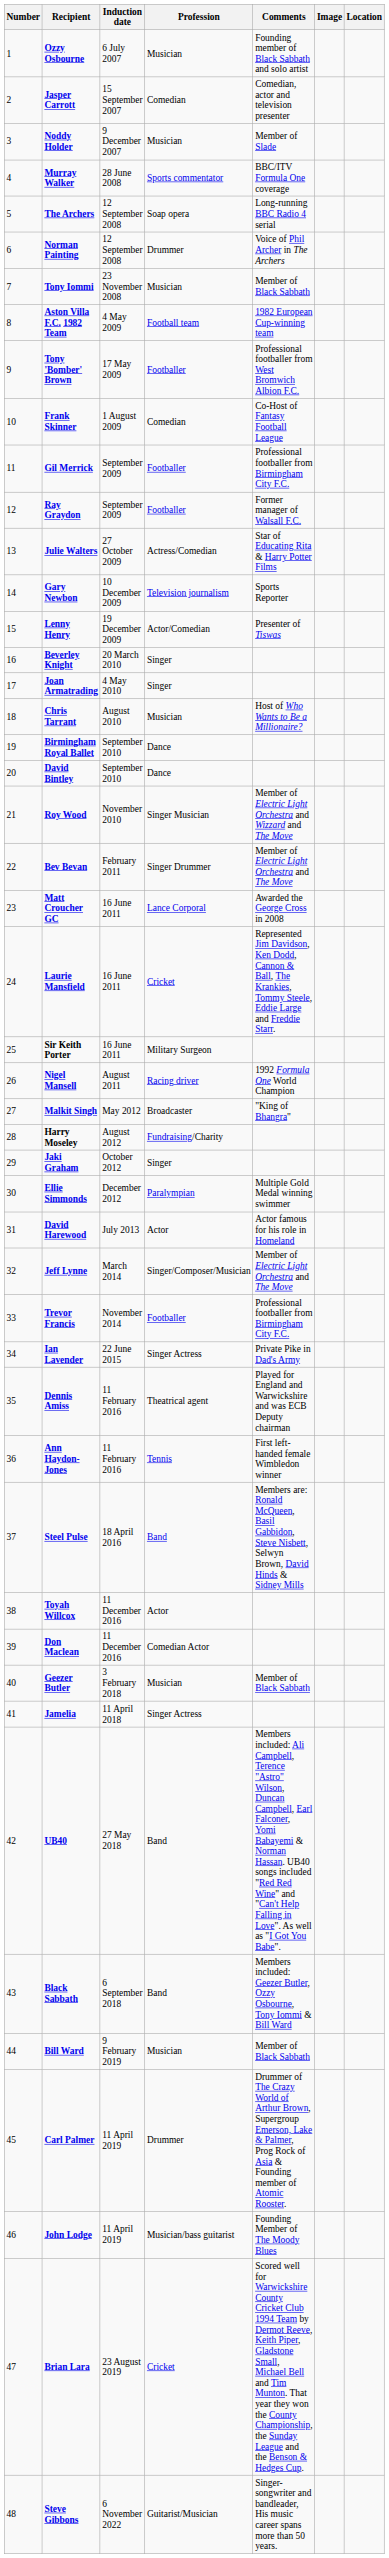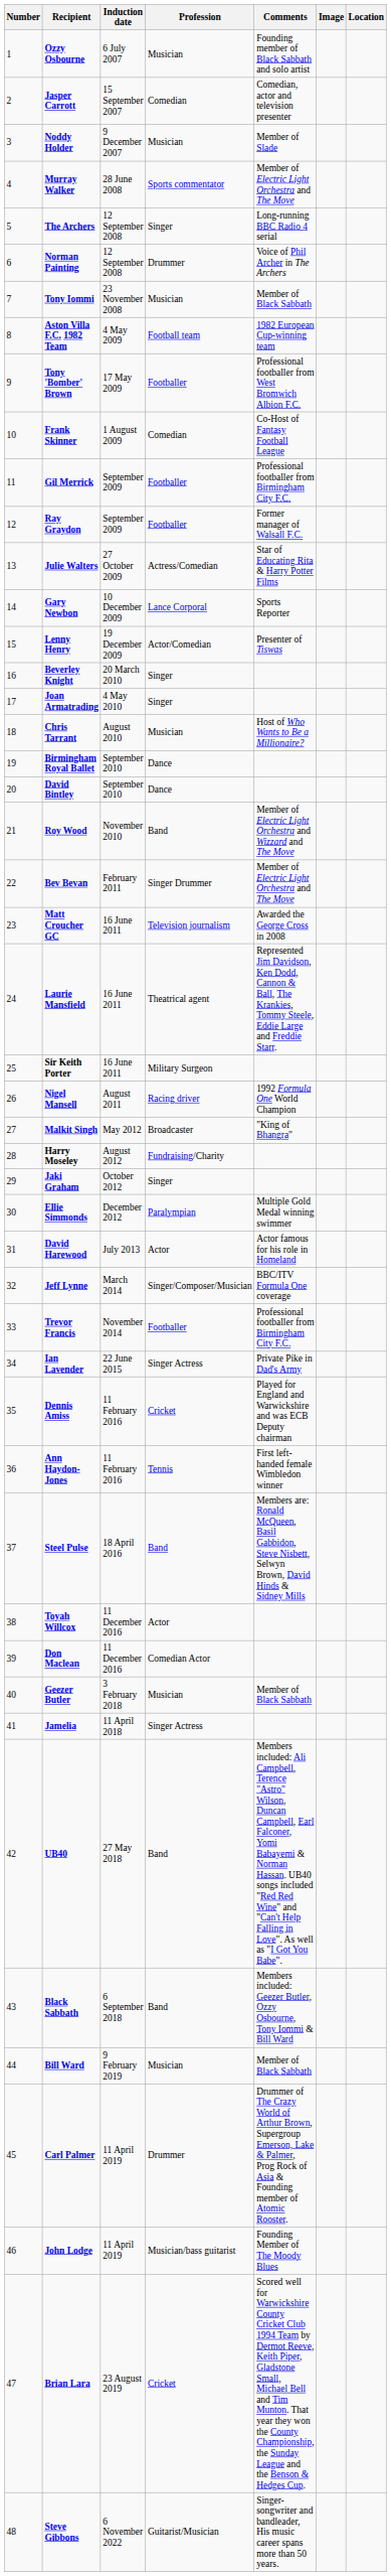Murray Walker | Comments: BBC/ITV Formula One coverage -> Member of Electric Light Orchestra and The Move
The Archers | Profession: Soap opera -> Singer
Gary Newbon | Profession: Television journalism -> Lance Corporal
Roy Wood | Profession: Singer Musician -> Band
Matt Croucher GC | Profession: Lance Corporal -> Television journalism
Laurie Mansfield | Profession: Cricket -> Theatrical agent
Jeff Lynne | Comments: Member of Electric Light Orchestra and The Move -> BBC/ITV Formula One coverage
Dennis Amiss | Profession: Theatrical agent -> Cricket
